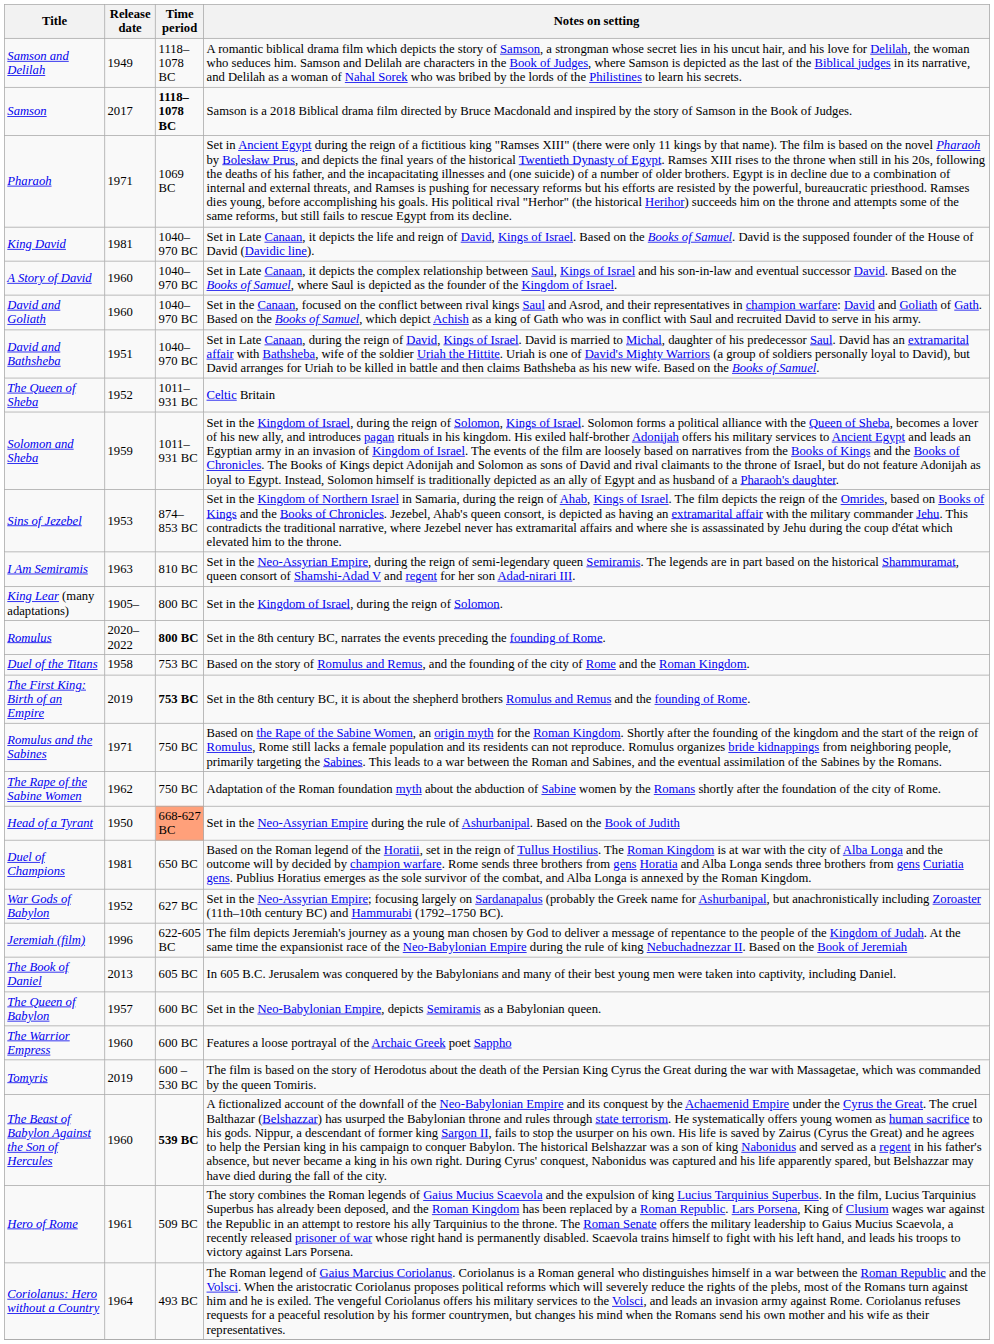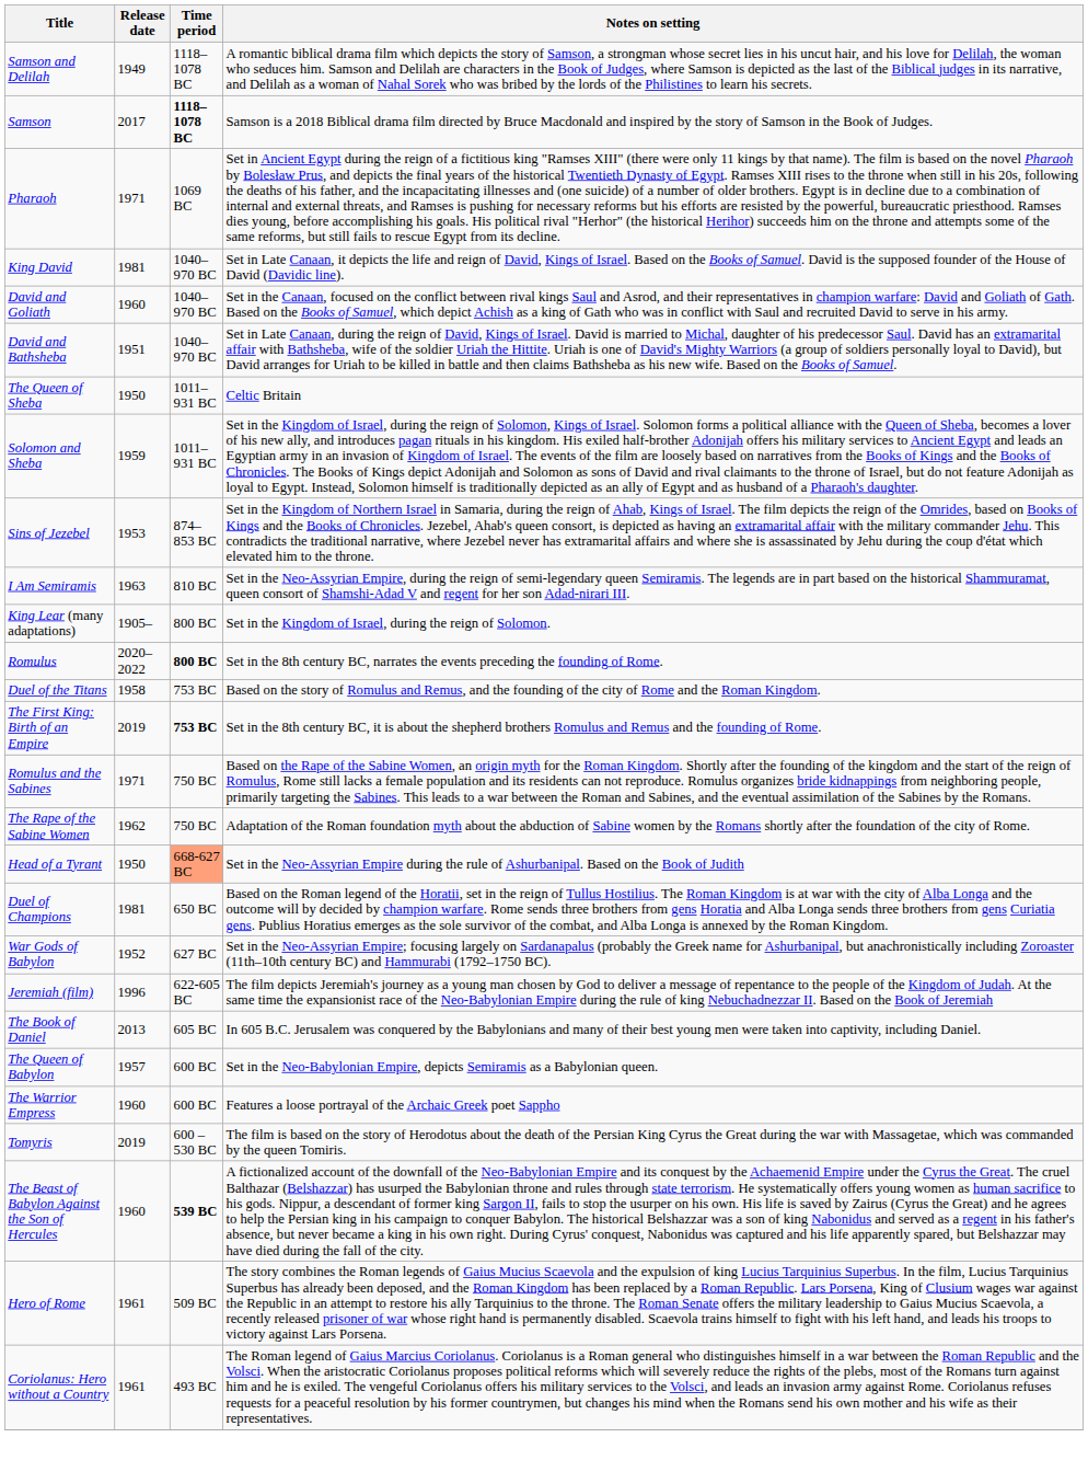- row: A Story of David | 1960 | 1040–970 BC | Set in Late Canaan, it depicts the complex relationship between Saul, Kings of Israel and his son-in-law and eventual successor David. Based on the Books of Samuel, where Saul is depicted as the founder of the Kingdom of Israel.
The Queen of Sheba | Release date: 1952 -> 1950
Coriolanus: Hero without a Country | Release date: 1964 -> 1961
